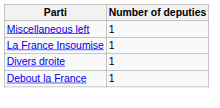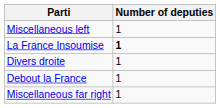La France Insoumise | Number of deputies: normal -> bold
+ row: Miscellaneous far right | 1
